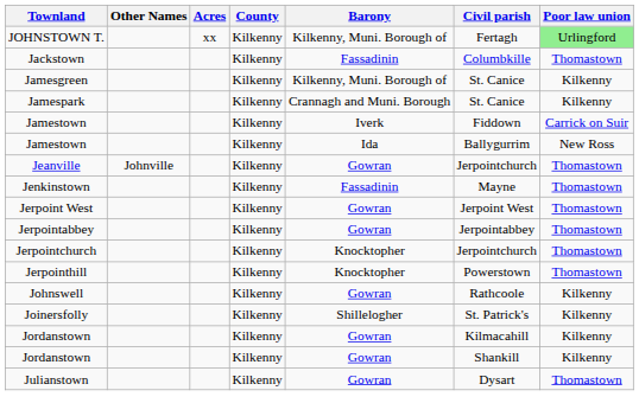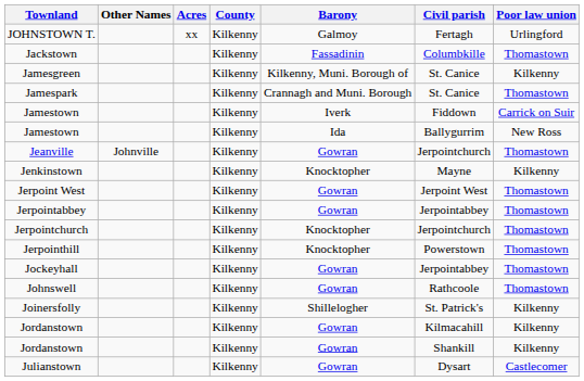JOHNSTOWN T. | Barony: Kilkenny, Muni. Borough of -> Galmoy
JOHNSTOWN T. | Poor law union: lightgreen background -> no background
Jamespark | Poor law union: Kilkenny -> Thomastown
Jenkinstown | Barony: Fassadinin -> Knocktopher
Jenkinstown | Poor law union: Thomastown -> Kilkenny
+ row: Jockeyhall | Kilkenny | Gowran | Jerpointabbey | Thomastown
Johnswell | Poor law union: Kilkenny -> Thomastown
Julianstown | Poor law union: Thomastown -> Castlecomer
